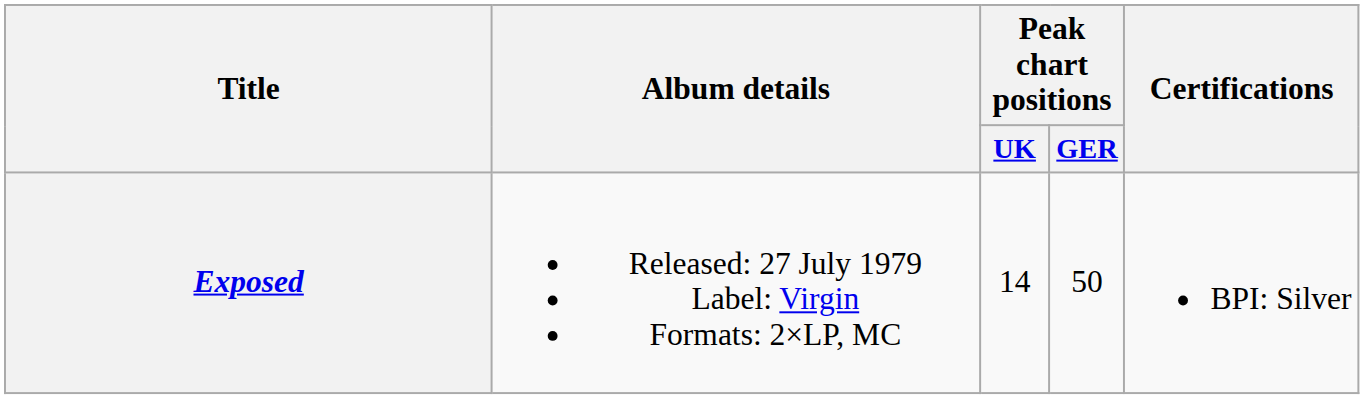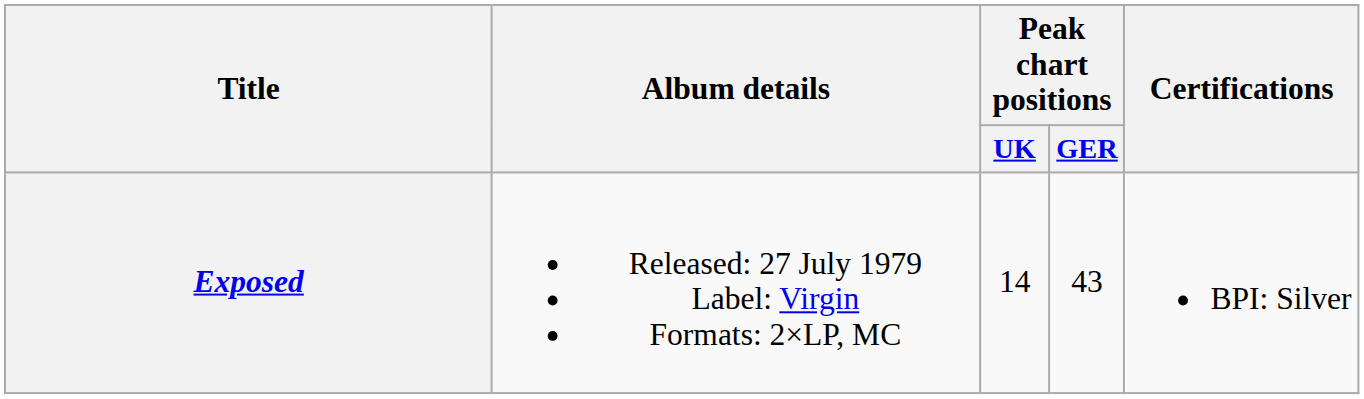Exposed | Peak chart positions / GER: 50 -> 43
